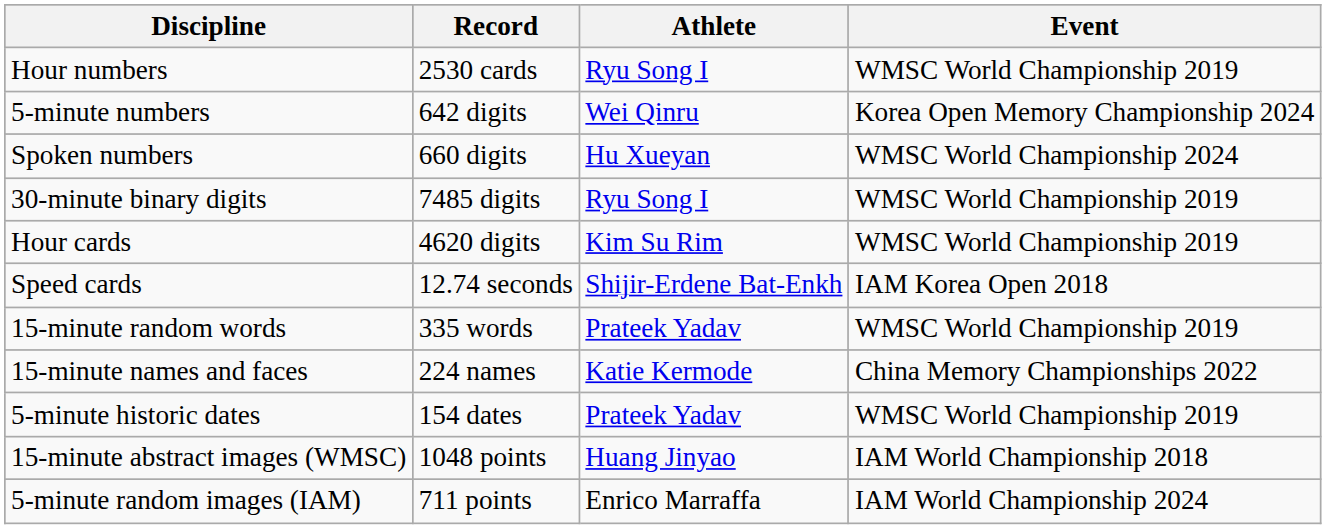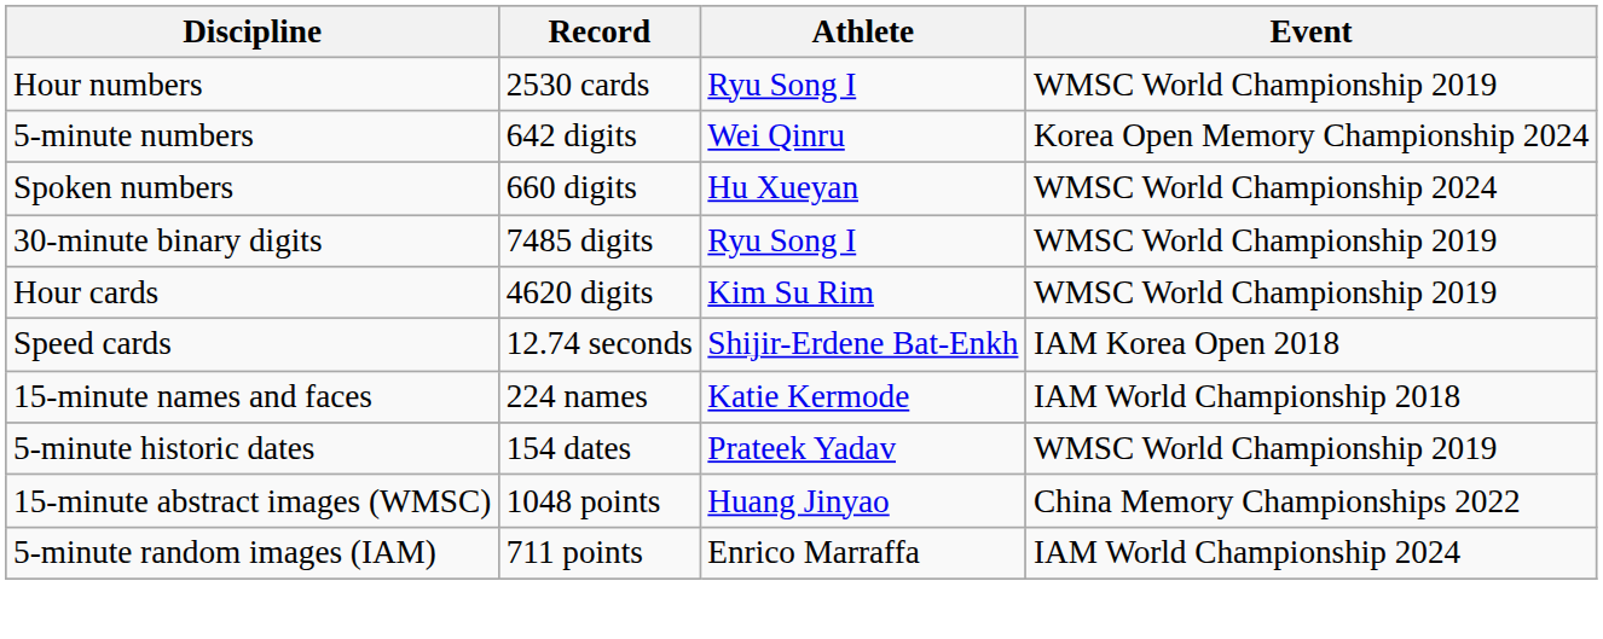- row: 15-minute random words | 335 words | Prateek Yadav | WMSC World Championship 2019
15-minute names and faces | Event: China Memory Championships 2022 -> IAM World Championship 2018
15-minute abstract images (WMSC) | Event: IAM World Championship 2018 -> China Memory Championships 2022
